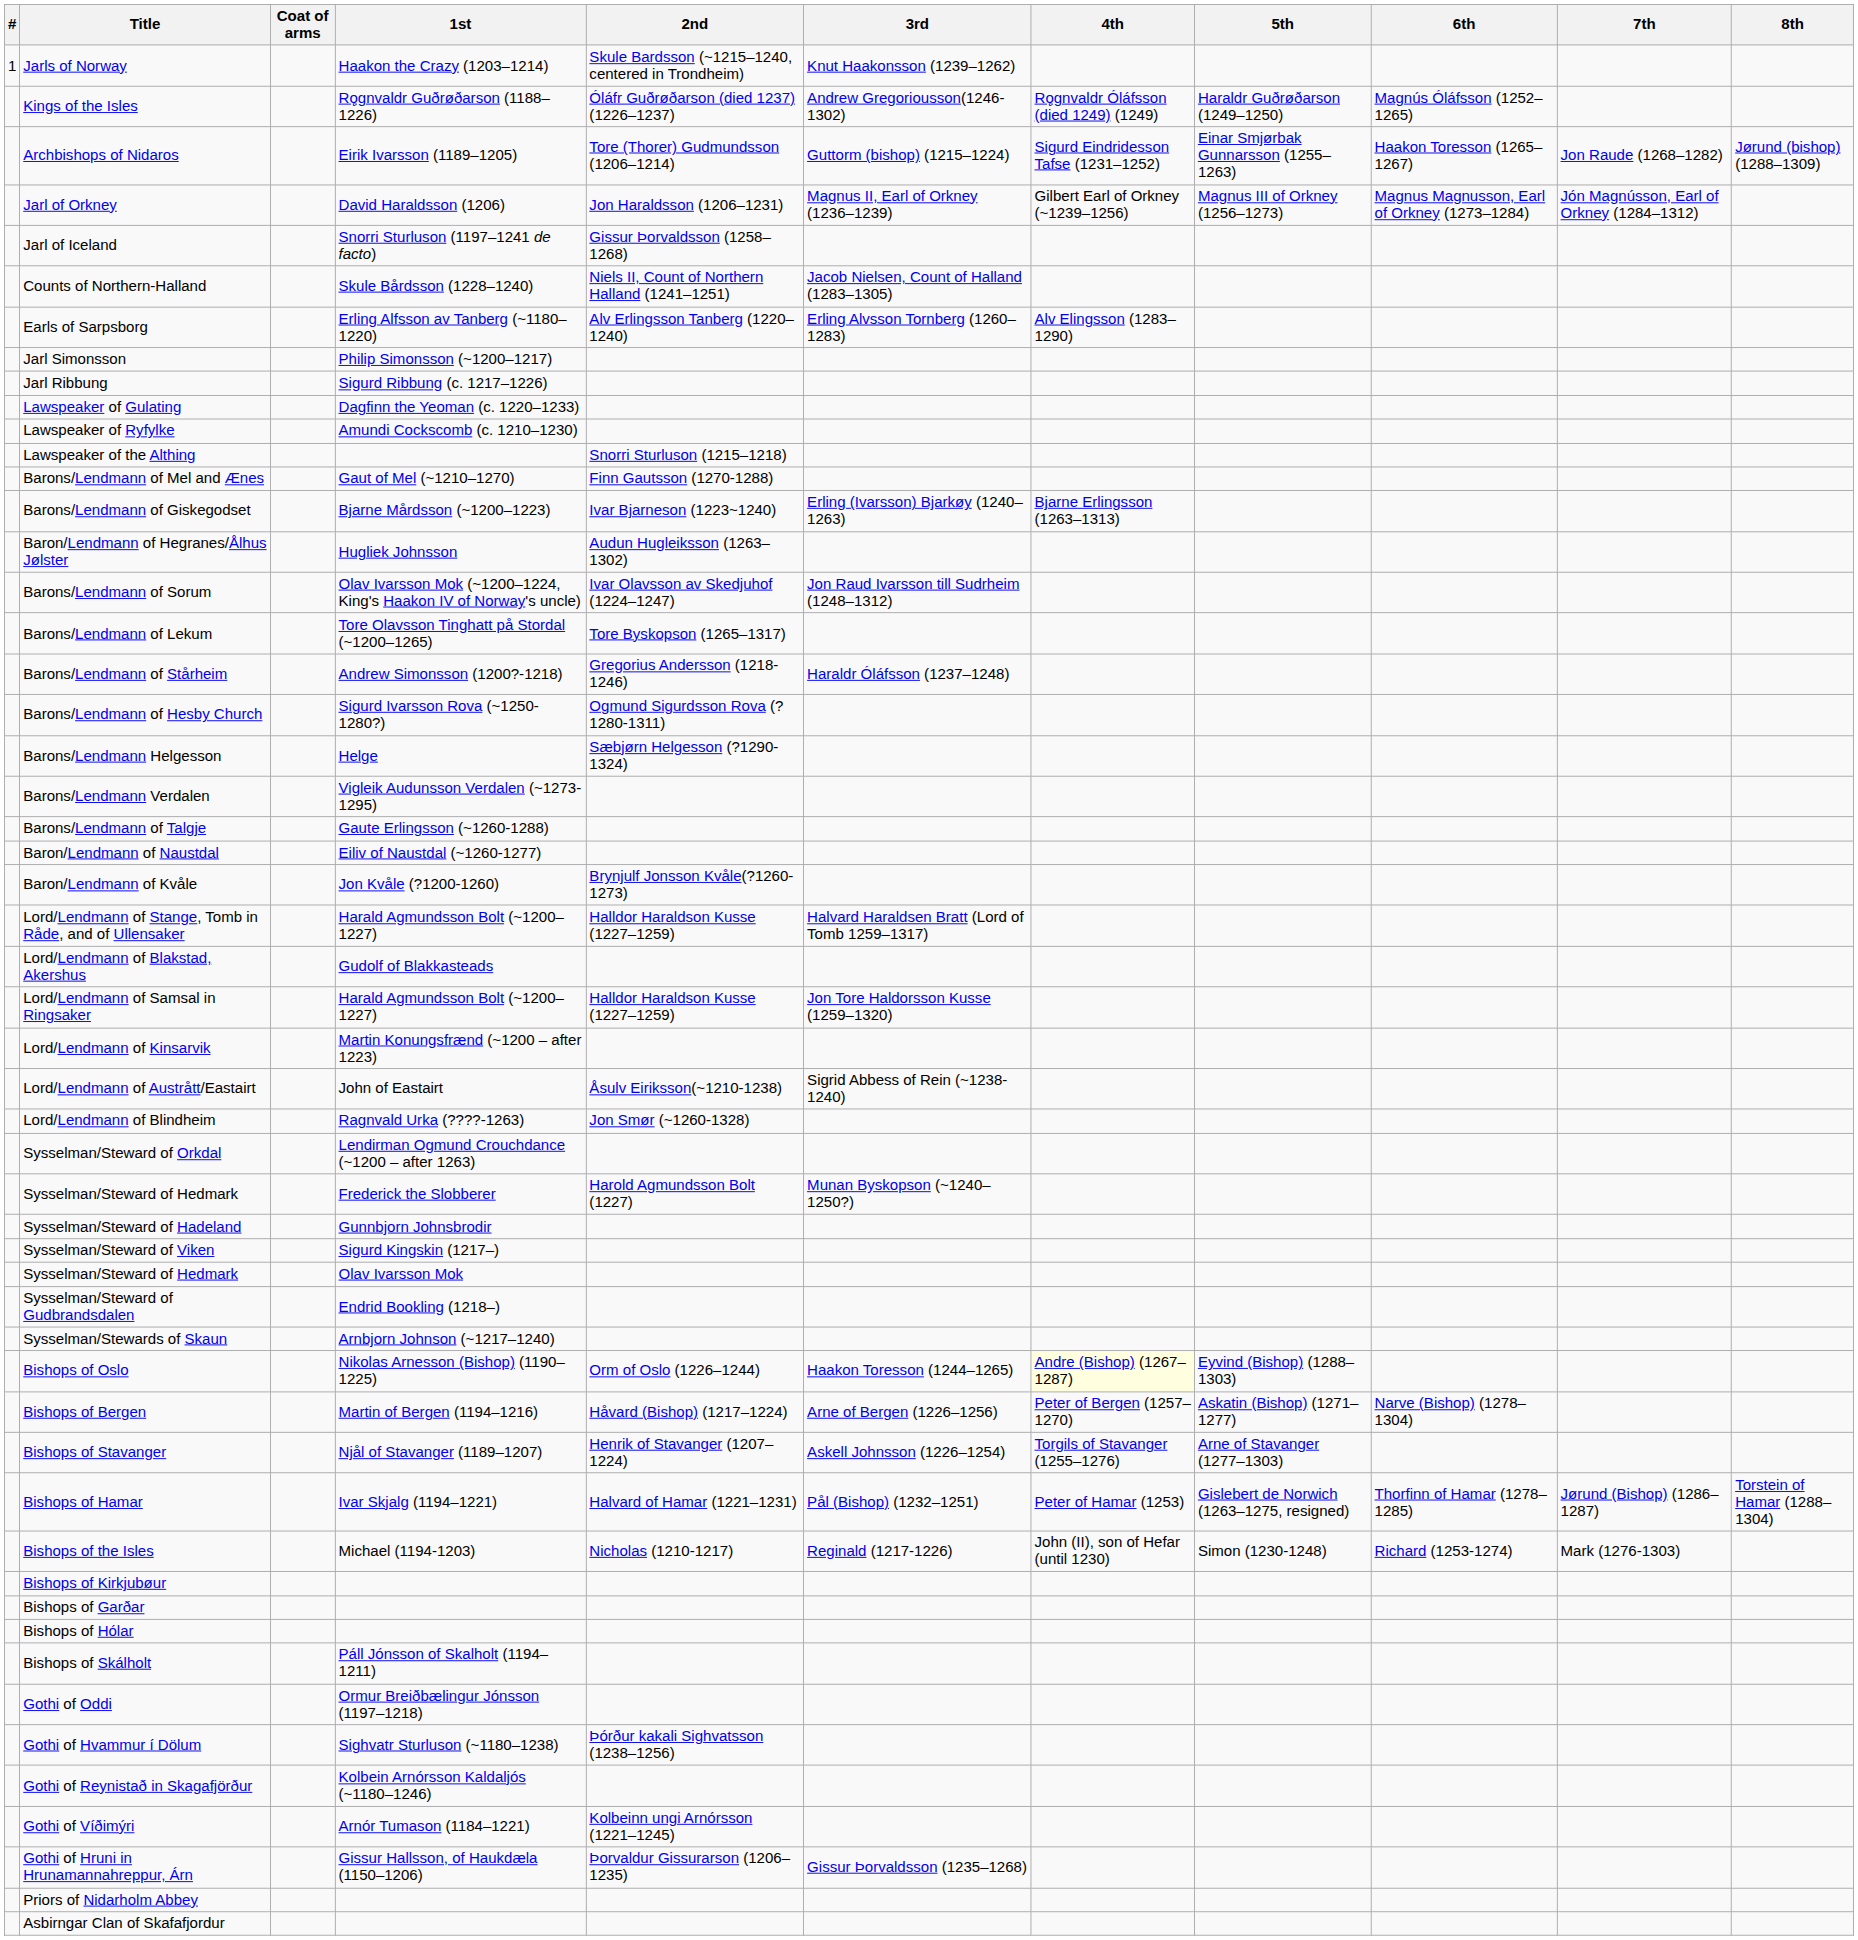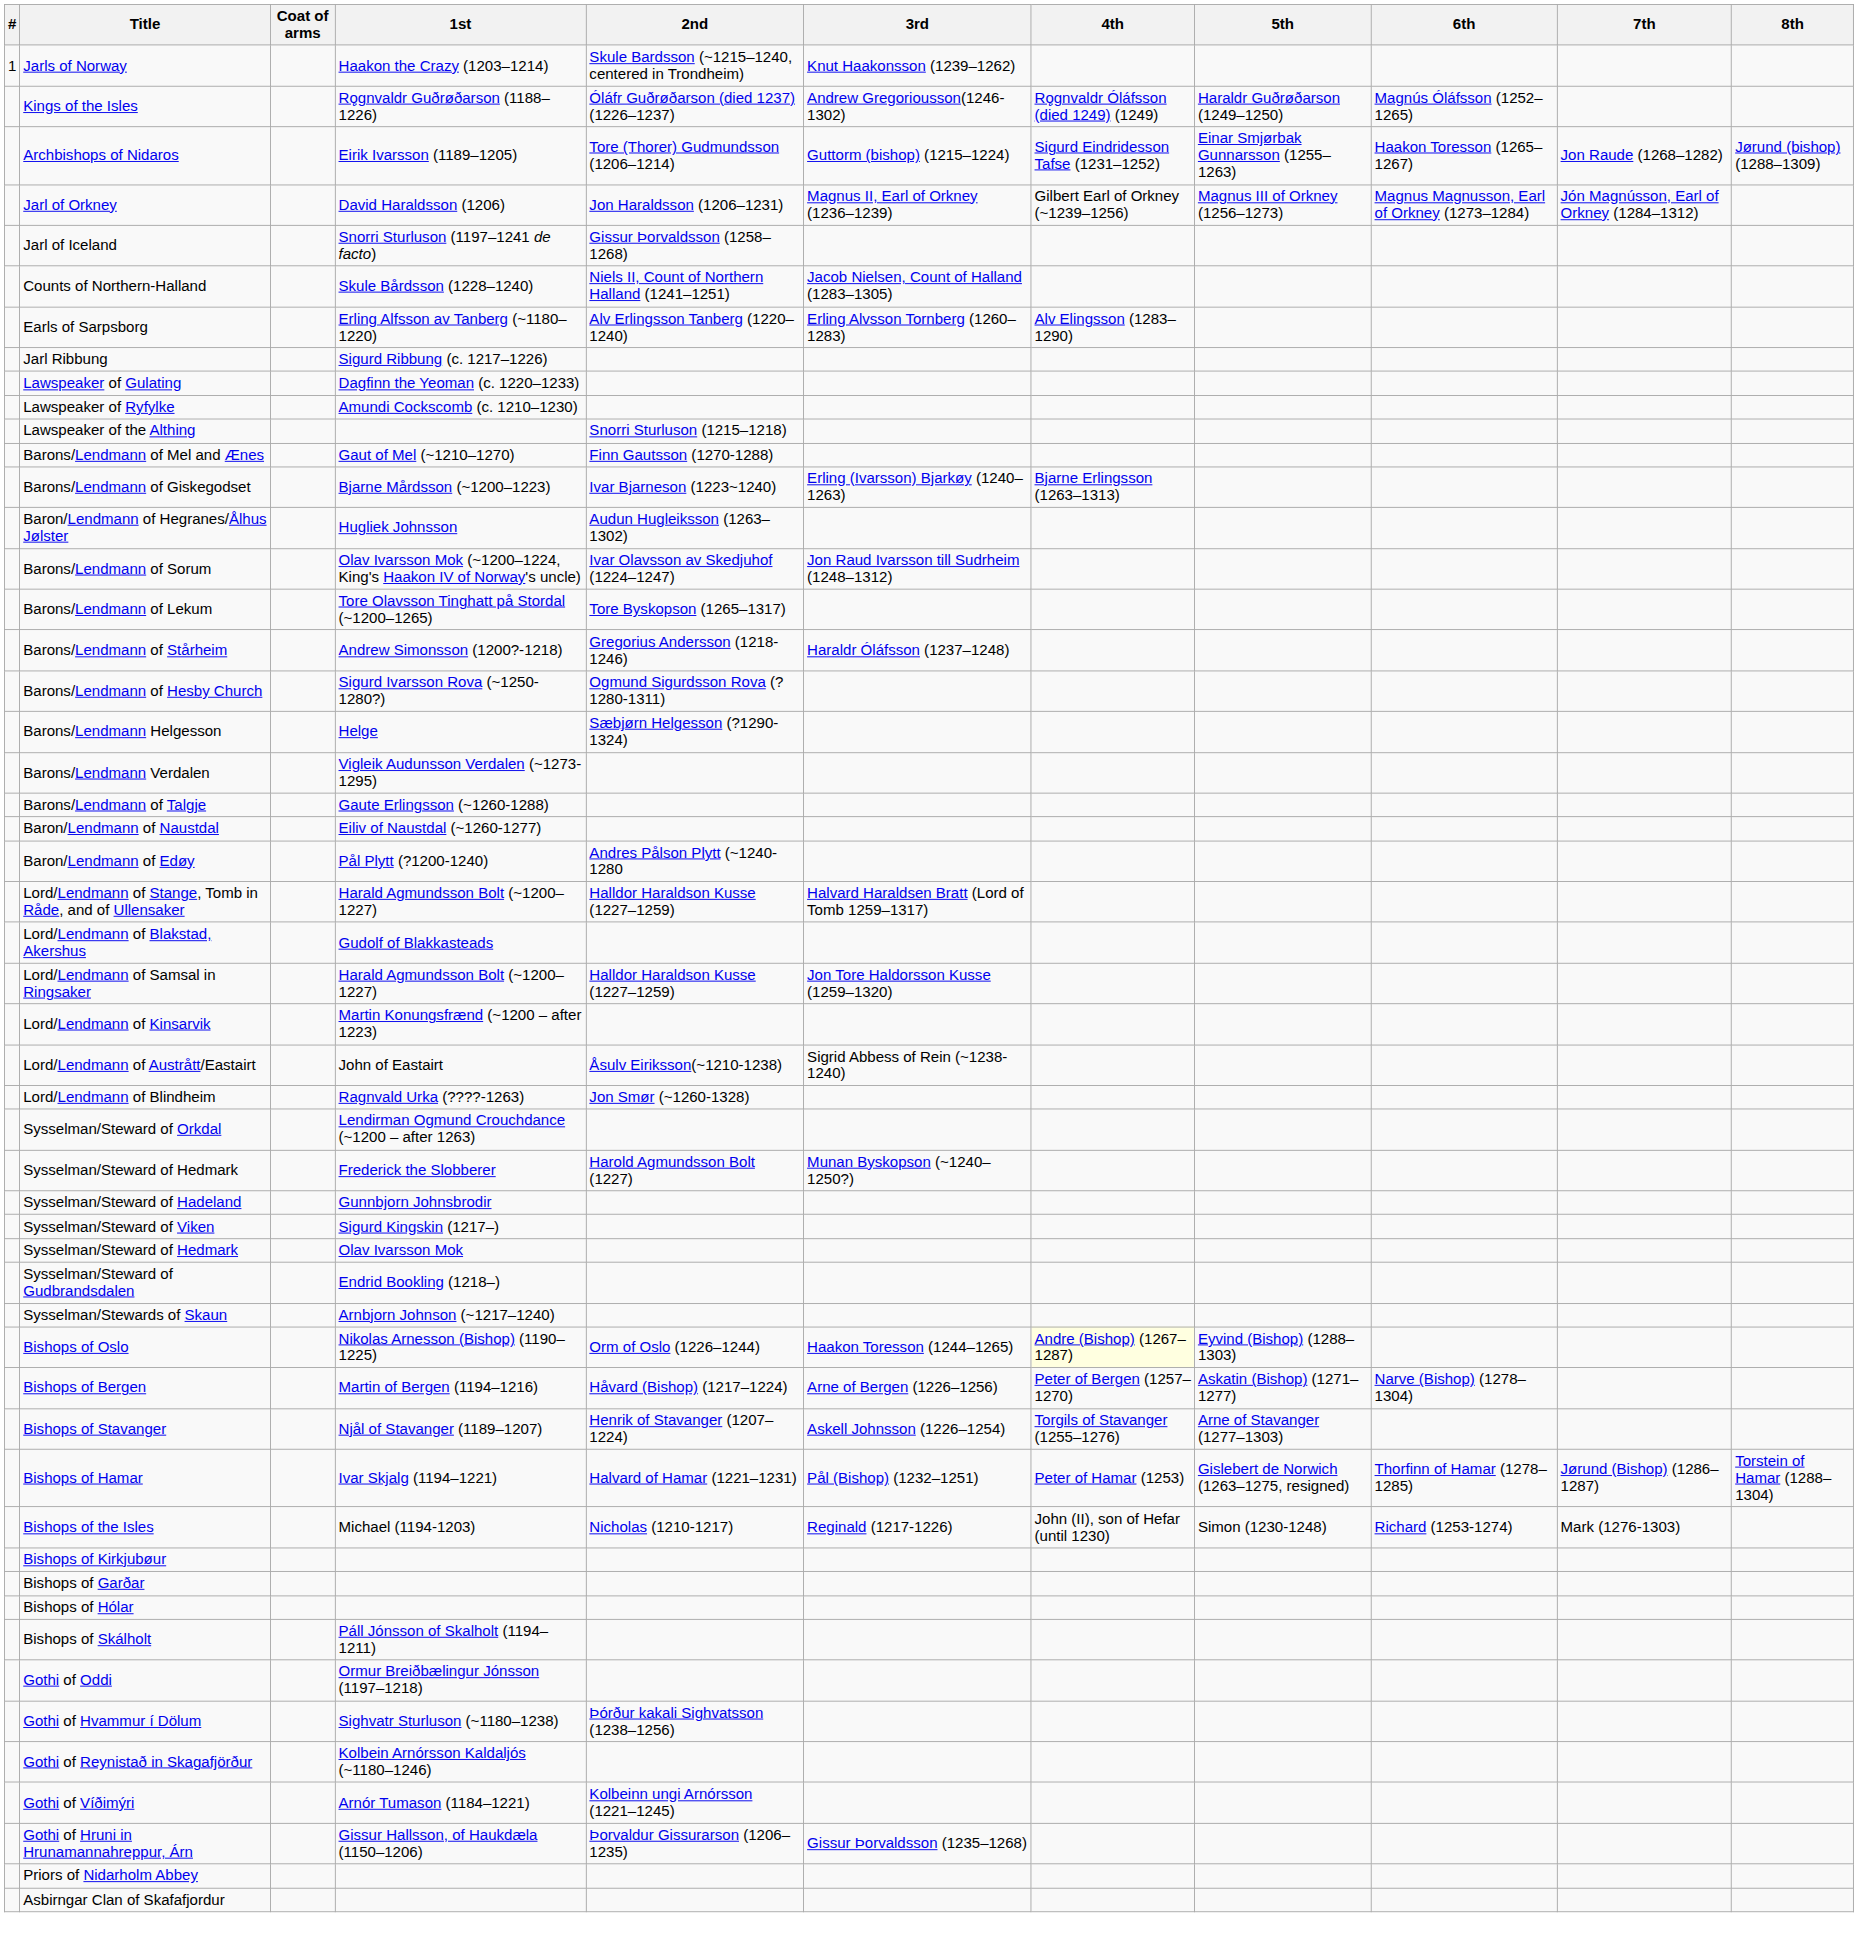- row: Jarl Simonsson | Philip Simonsson (~1200–1217)
- row: Baron/Lendmann of Kvåle | Jon Kvåle (?1200-1260) | Brynjulf Jonsson Kvåle(?1260-1273)
+ row: Baron/Lendmann of Edøy | Pål Plytt (?1200-1240) | Andres Pålson Plytt (~1240-1280
